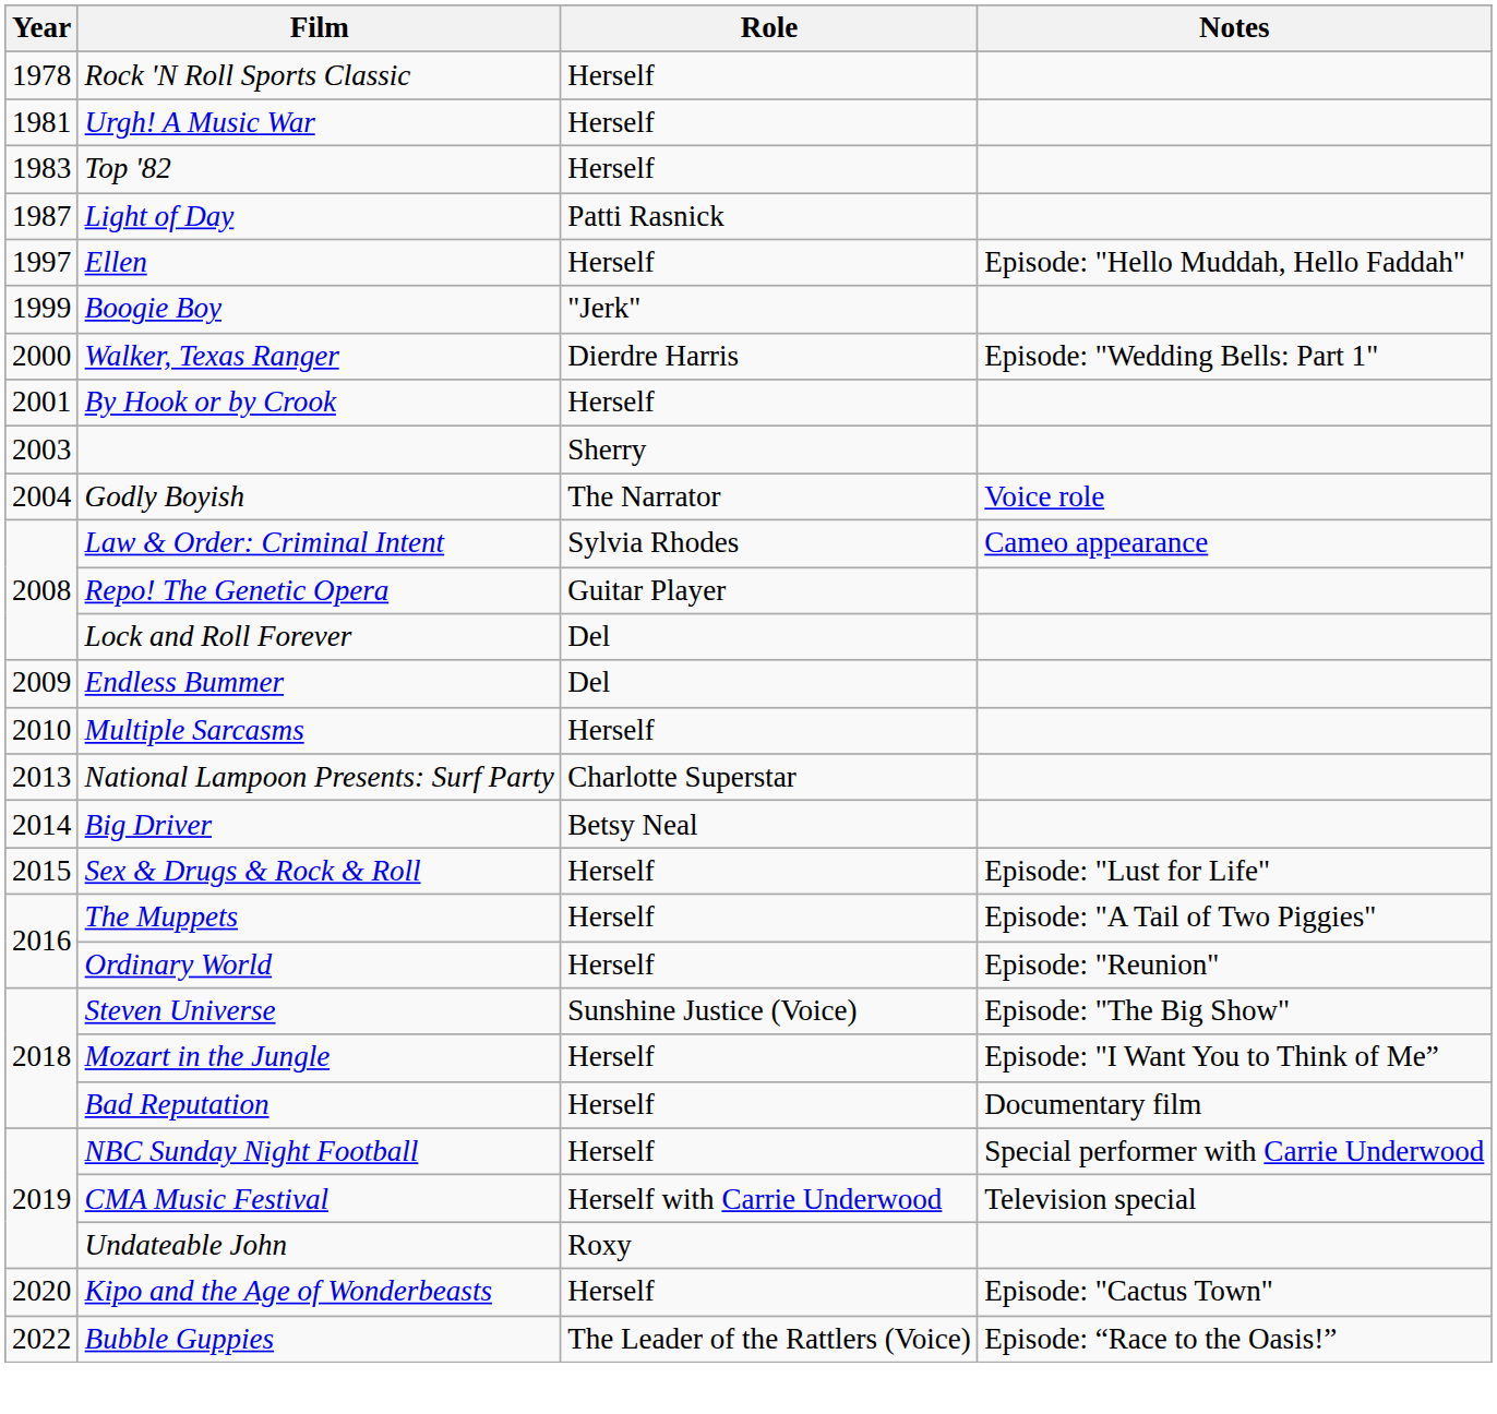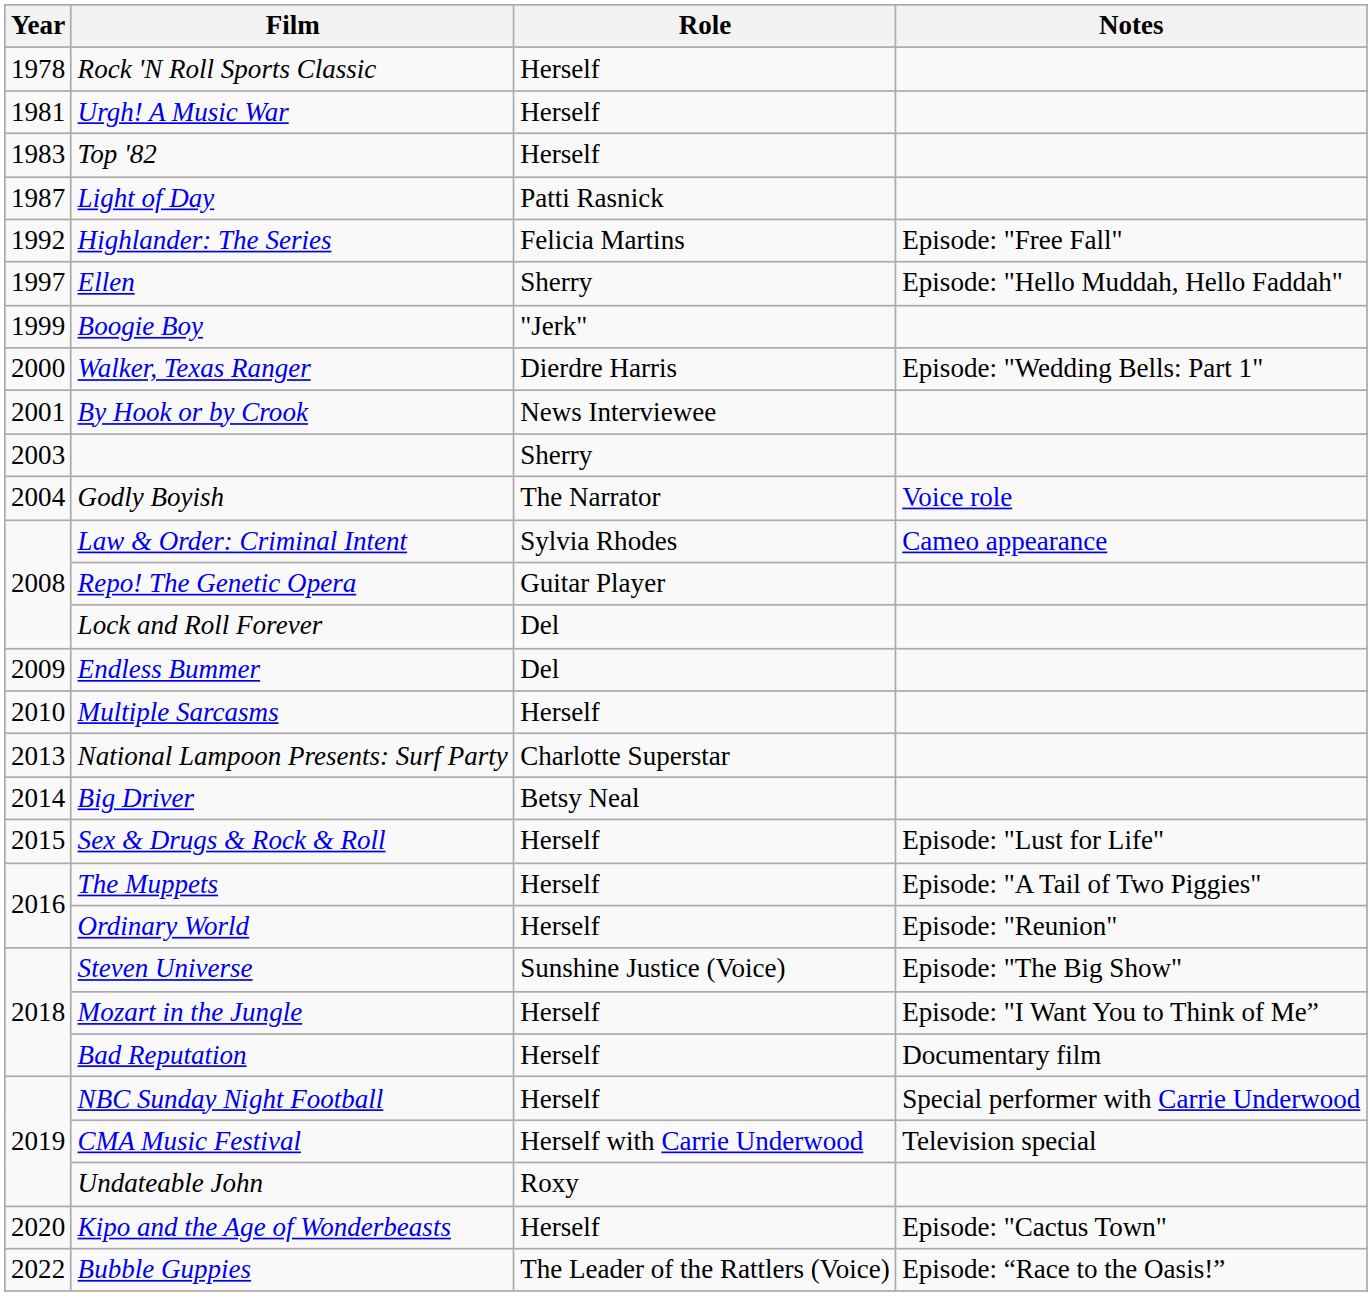+ row: 1992 | Highlander: The Series | Felicia Martins | Episode: "Free Fall"
Ellen | Role: Herself -> Sherry
By Hook or by Crook | Role: Herself -> News Interviewee
